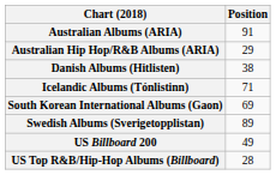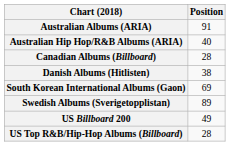Australian Hip Hop/R&B Albums (ARIA) | Position: 29 -> 40
+ row: Canadian Albums (Billboard) | 28
- row: Icelandic Albums (Tónlistinn) | 71
